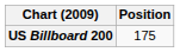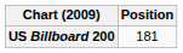US Billboard 200 | Position: 175 -> 181
